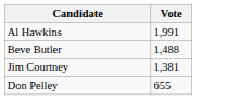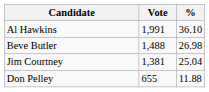+ column: % | 36.10 | 26.98 | 25.04 | 11.88
